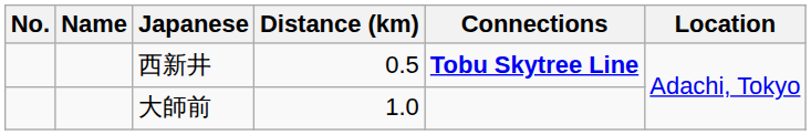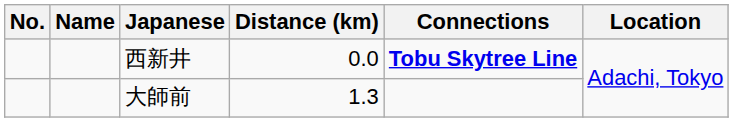西新井 | Distance (km): 0.5 -> 0.0
大師前 | Distance (km): 1.0 -> 1.3
